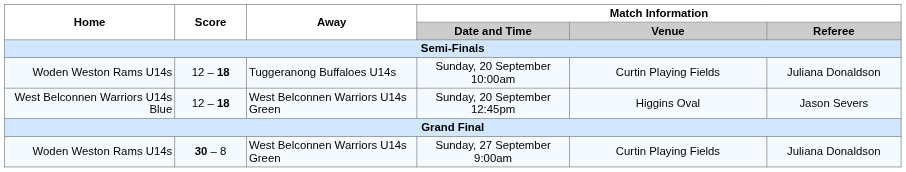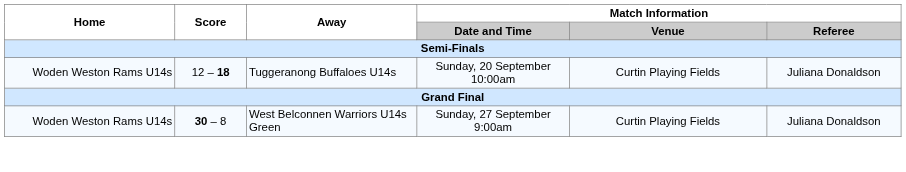- row: West Belconnen Warriors U14s Blue | 12 – 18 | West Belconnen Warriors U14s Green | Sunday, 20 September 12:45pm | Higgins Oval | Jason Severs
